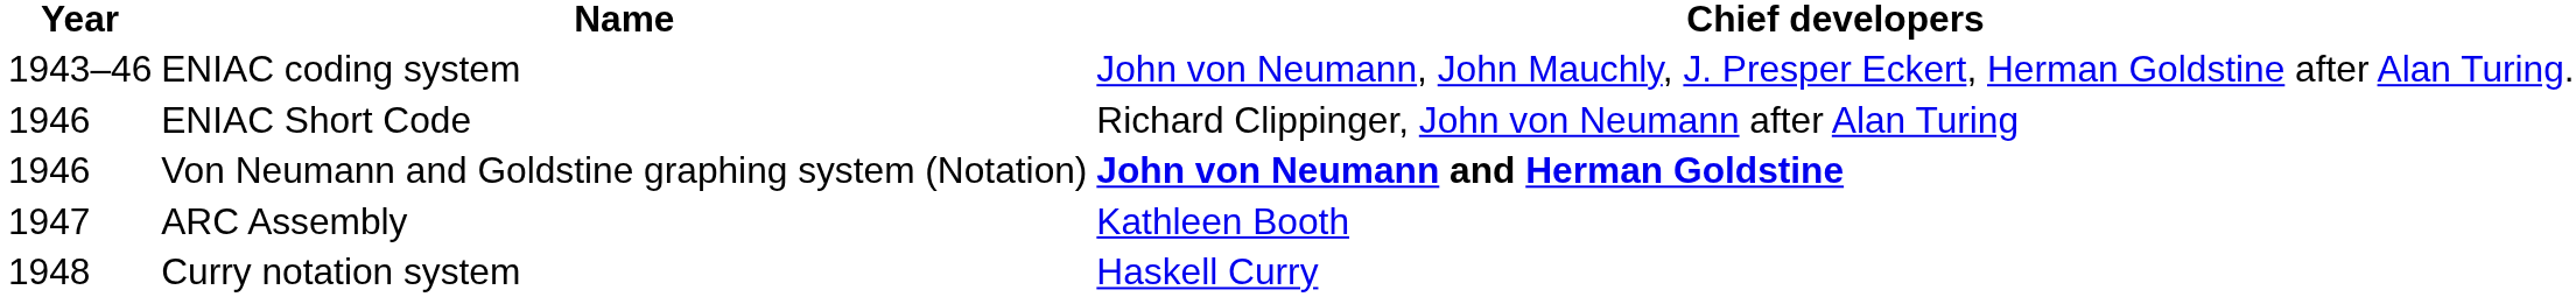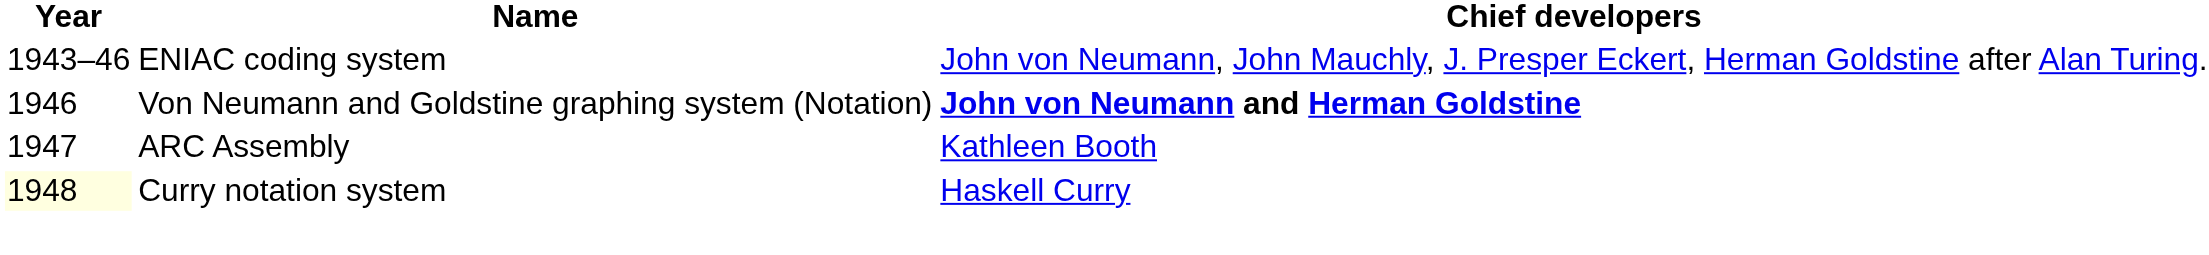- row: 1946 | ENIAC Short Code | Richard Clippinger, John von Neumann after Alan Turing
Curry notation system | Year: no background -> lightyellow background
